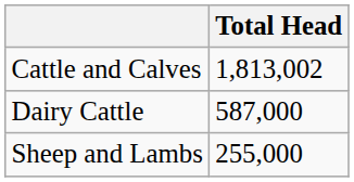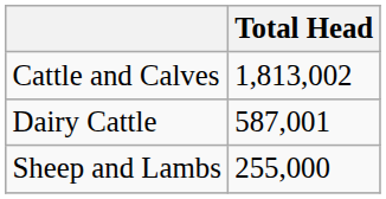Dairy Cattle | Total Head: 587,000 -> 587,001
